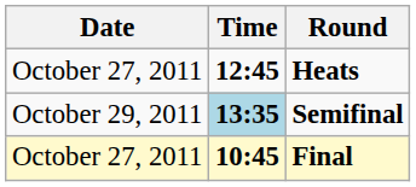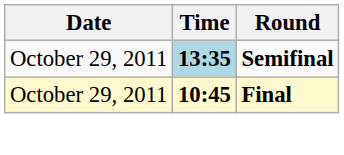- row: October 27, 2011 | 12:45 | Heats
Final | Date: October 27, 2011 -> October 29, 2011
